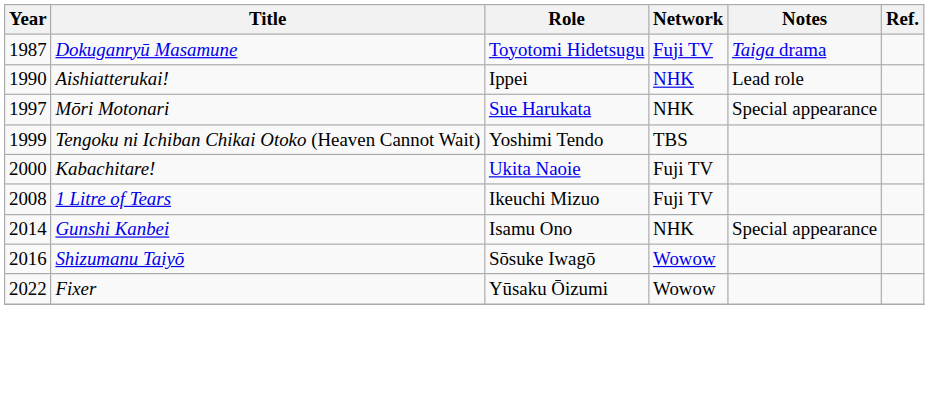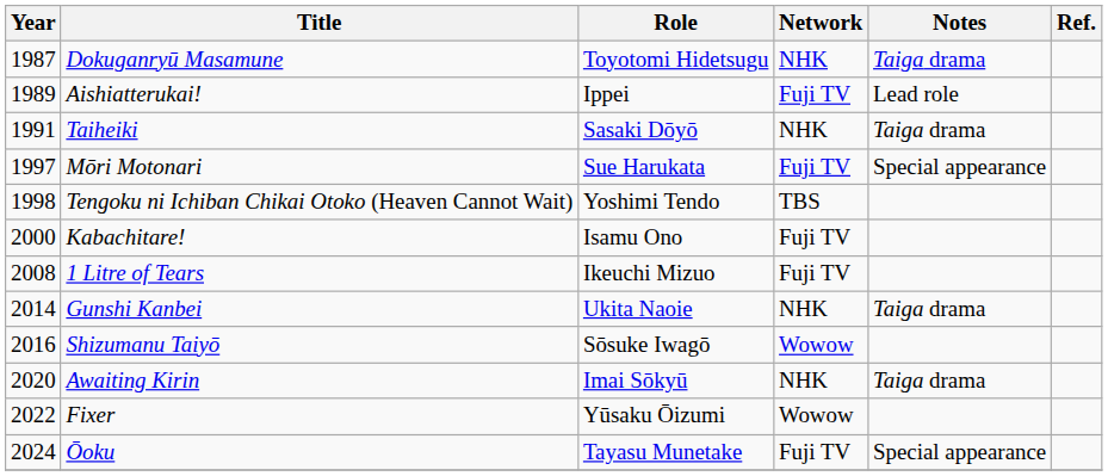Dokuganryū Masamune | Network: Fuji TV -> NHK
Aishiatterukai! | Year: 1990 -> 1989
Aishiatterukai! | Network: NHK -> Fuji TV
+ row: 1991 | Taiheiki | Sasaki Dōyō | NHK | Taiga drama
Mōri Motonari | Network: NHK -> Fuji TV
Tengoku ni Ichiban Chikai Otoko (Heaven Cannot Wait) | Year: 1999 -> 1998
Kabachitare! | Role: Ukita Naoie -> Isamu Ono
Gunshi Kanbei | Role: Isamu Ono -> Ukita Naoie
Gunshi Kanbei | Notes: Special appearance -> Taiga drama
+ row: 2020 | Awaiting Kirin | Imai Sōkyū | NHK | Taiga drama
+ row: 2024 | Ōoku | Tayasu Munetake | Fuji TV | Special appearance
